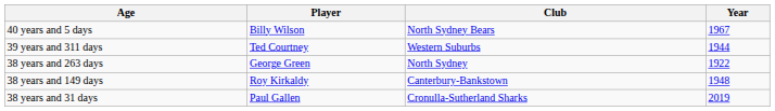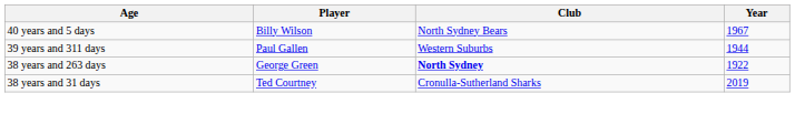39 years and 311 days | Player: Ted Courtney -> Paul Gallen
38 years and 263 days | Club: normal -> bold
- row: 38 years and 149 days | Roy Kirkaldy | Canterbury-Bankstown | 1948
38 years and 31 days | Player: Paul Gallen -> Ted Courtney
